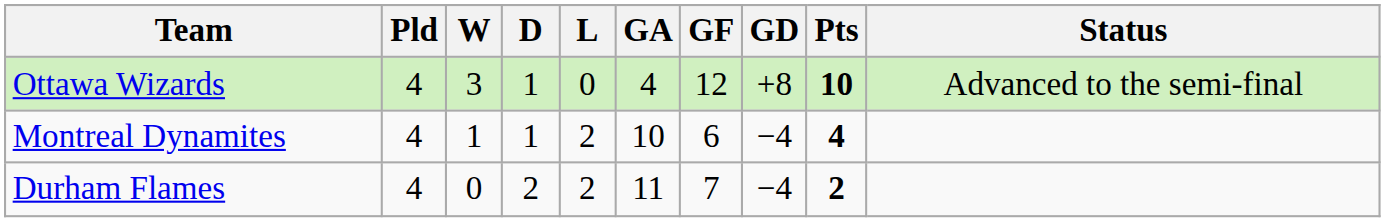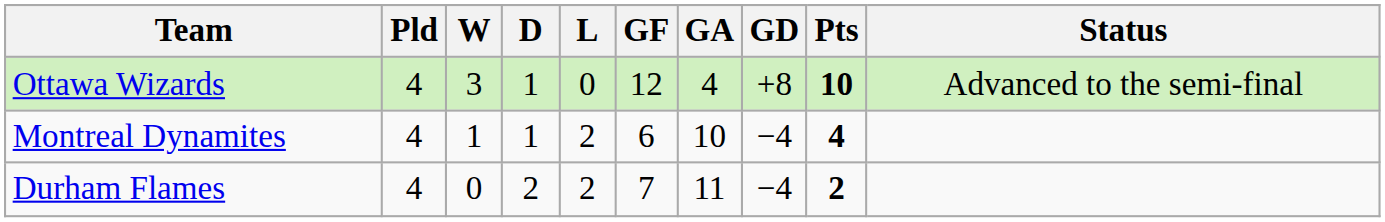columns swapped: GF <-> GA
